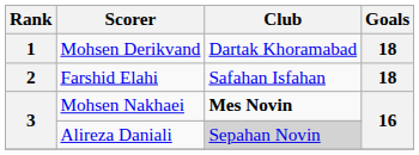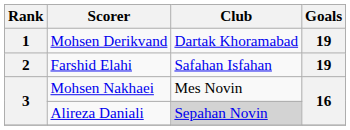Mohsen Derikvand | Goals: 18 -> 19
Farshid Elahi | Goals: 18 -> 19
Mohsen Nakhaei | Club: bold -> normal
